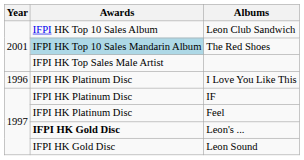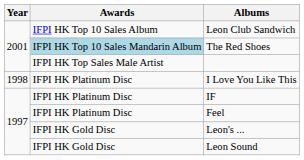I Love You Like This | Year: 1996 -> 1998
Leon's ... | Awards: bold -> normal
